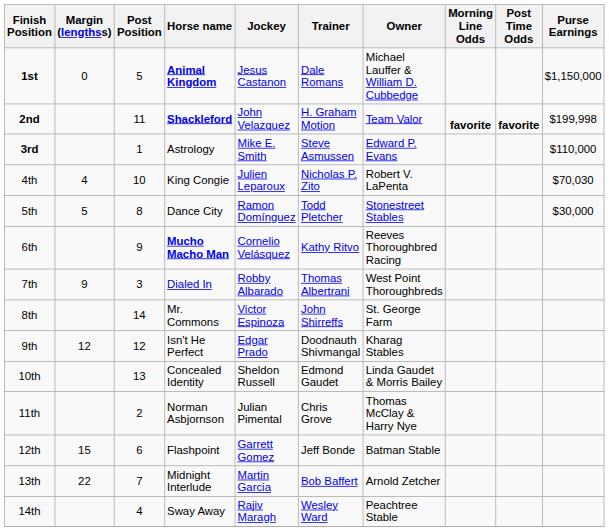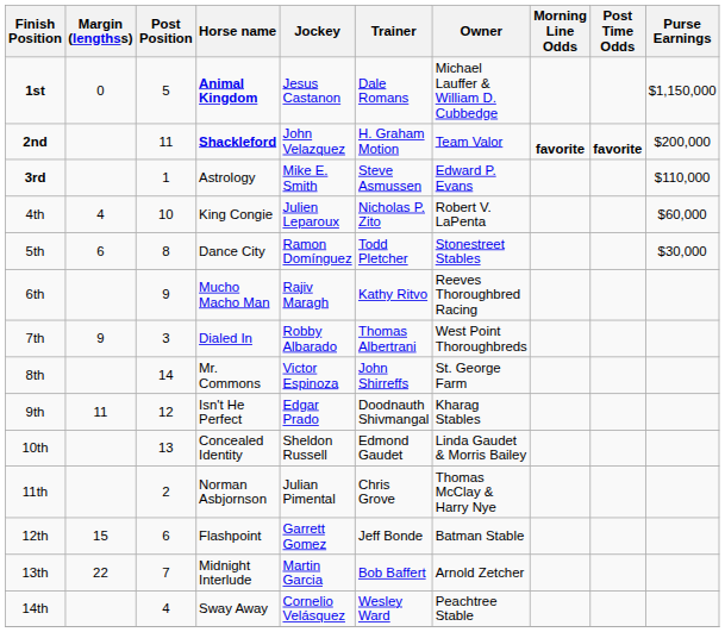2nd | Purse Earnings: $199,998 -> $200,000
4th | Purse Earnings: $70,030 -> $60,000
5th | Margin (lengthss): 5 -> 6
6th | Horse name: bold -> normal
6th | Jockey: Cornelio Velásquez -> Rajiv Maragh
9th | Margin (lengthss): 12 -> 11
14th | Jockey: Rajiv Maragh -> Cornelio Velásquez
